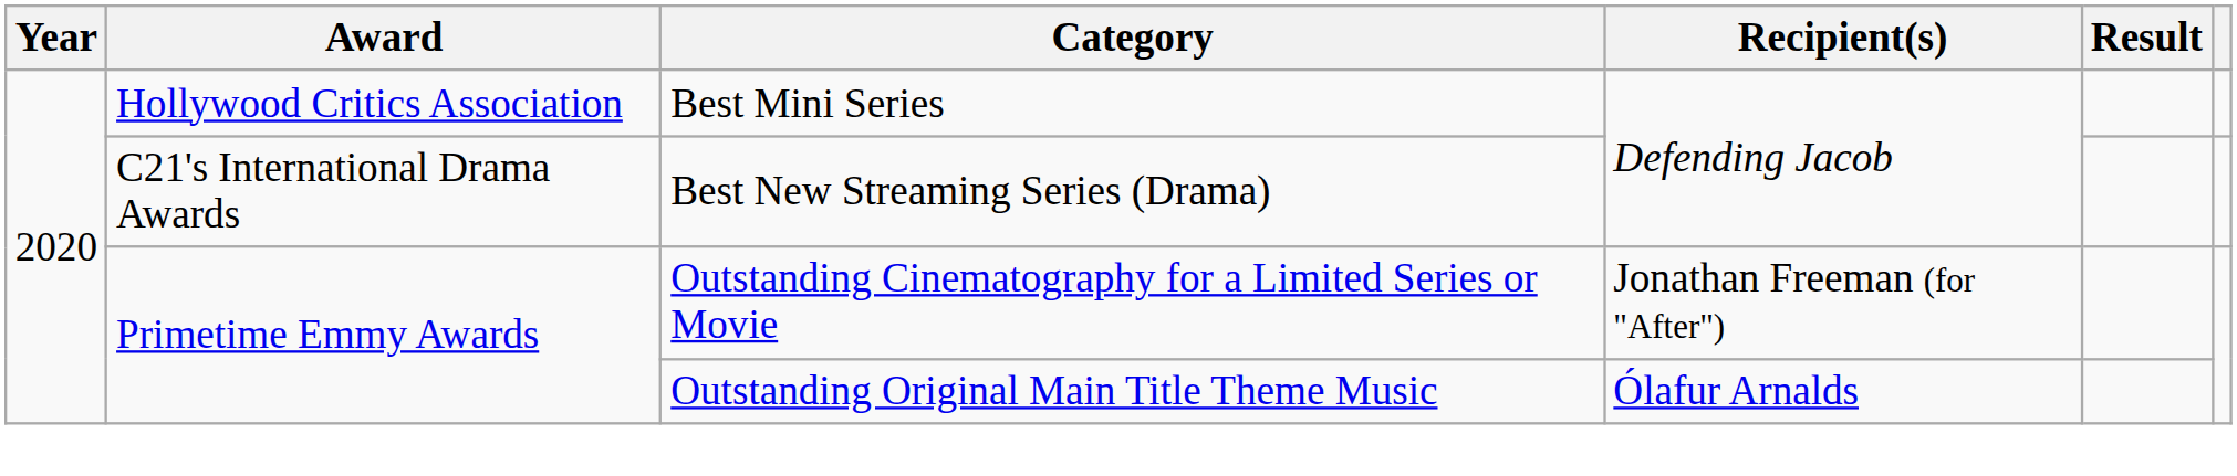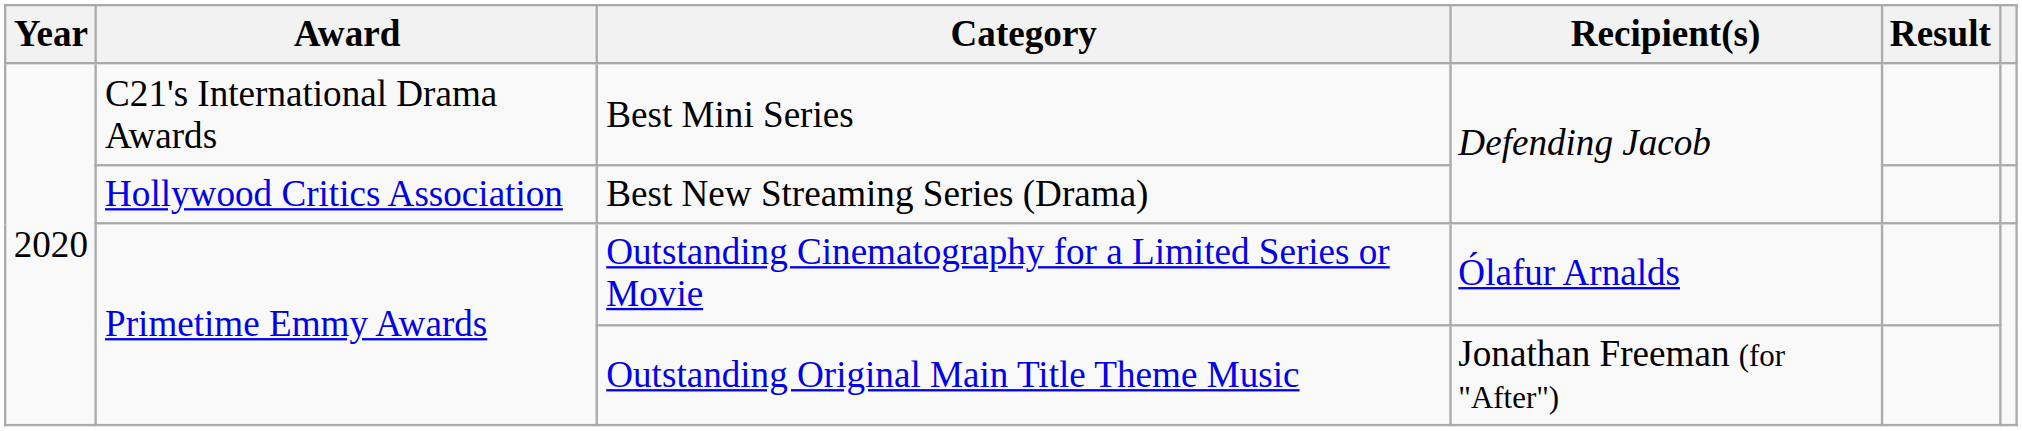Best Mini Series | Award: Hollywood Critics Association -> C21's International Drama Awards
Best New Streaming Series (Drama) | Award: C21's International Drama Awards -> Hollywood Critics Association
Outstanding Cinematography for a Limited Series or Movie | Recipient(s): Jonathan Freeman (for "After") -> Ólafur Arnalds
Outstanding Original Main Title Theme Music | Recipient(s): Ólafur Arnalds -> Jonathan Freeman (for "After")
